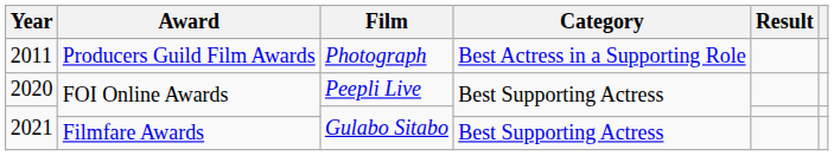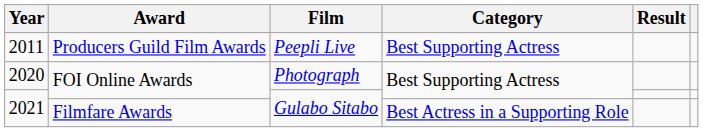2011 | Film: Photograph -> Peepli Live
2011 | Category: Best Actress in a Supporting Role -> Best Supporting Actress
2020 | Film: Peepli Live -> Photograph
2021 / Filmfare Awards | Category: Best Supporting Actress -> Best Actress in a Supporting Role
